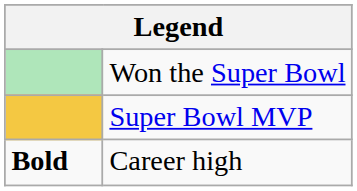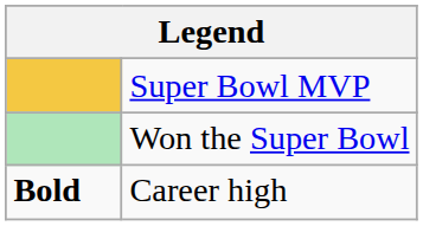rows swapped: Super Bowl MVP <-> Won the Super Bowl
